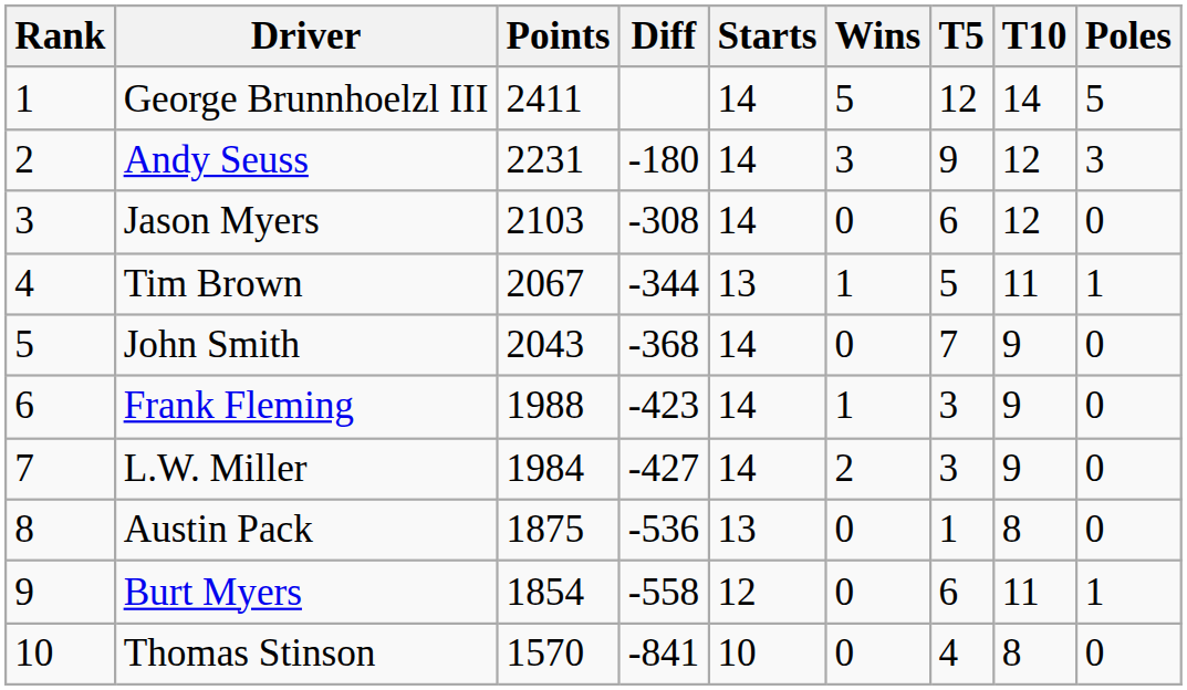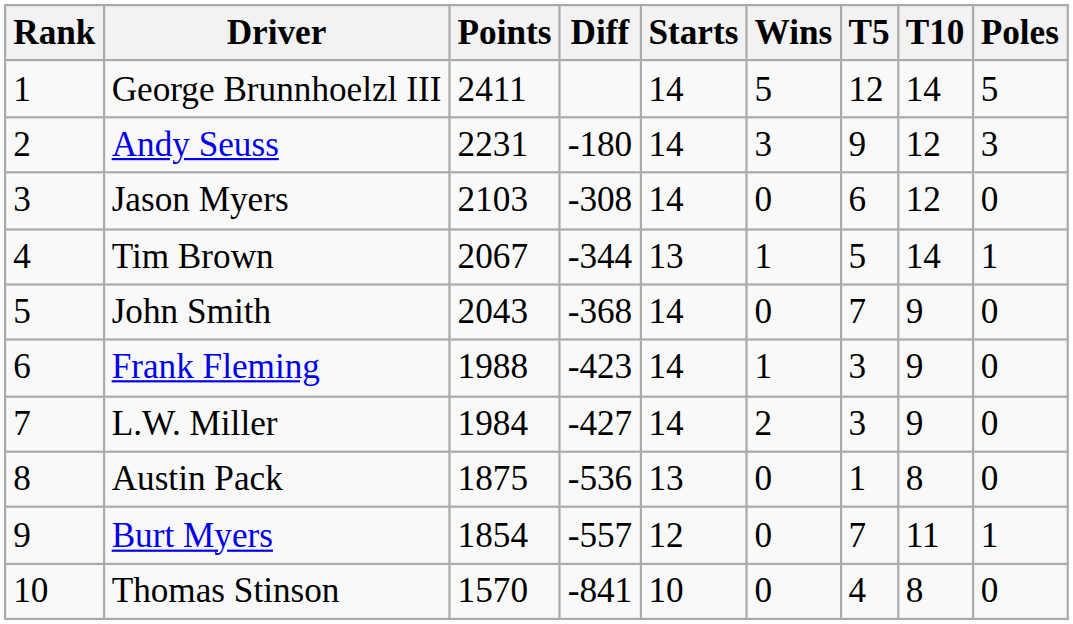Tim Brown | T10: 11 -> 14
Burt Myers | Diff: -558 -> -557
Burt Myers | T5: 6 -> 7
